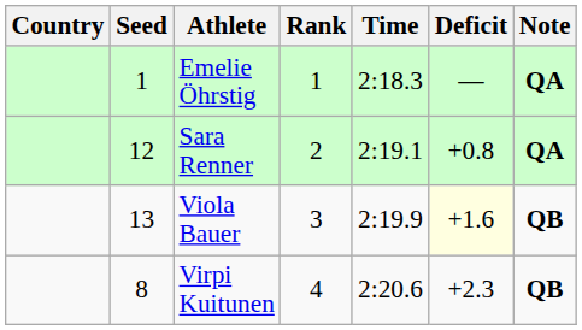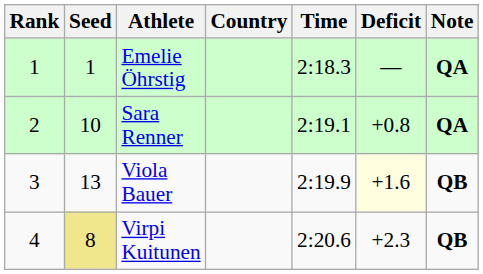columns swapped: Rank <-> Country
Sara Renner | Seed: 12 -> 10
Virpi Kuitunen | Seed: no background -> khaki background
